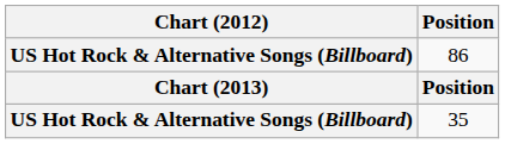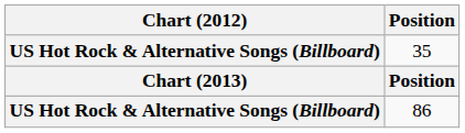rows swapped: 86 <-> 35
